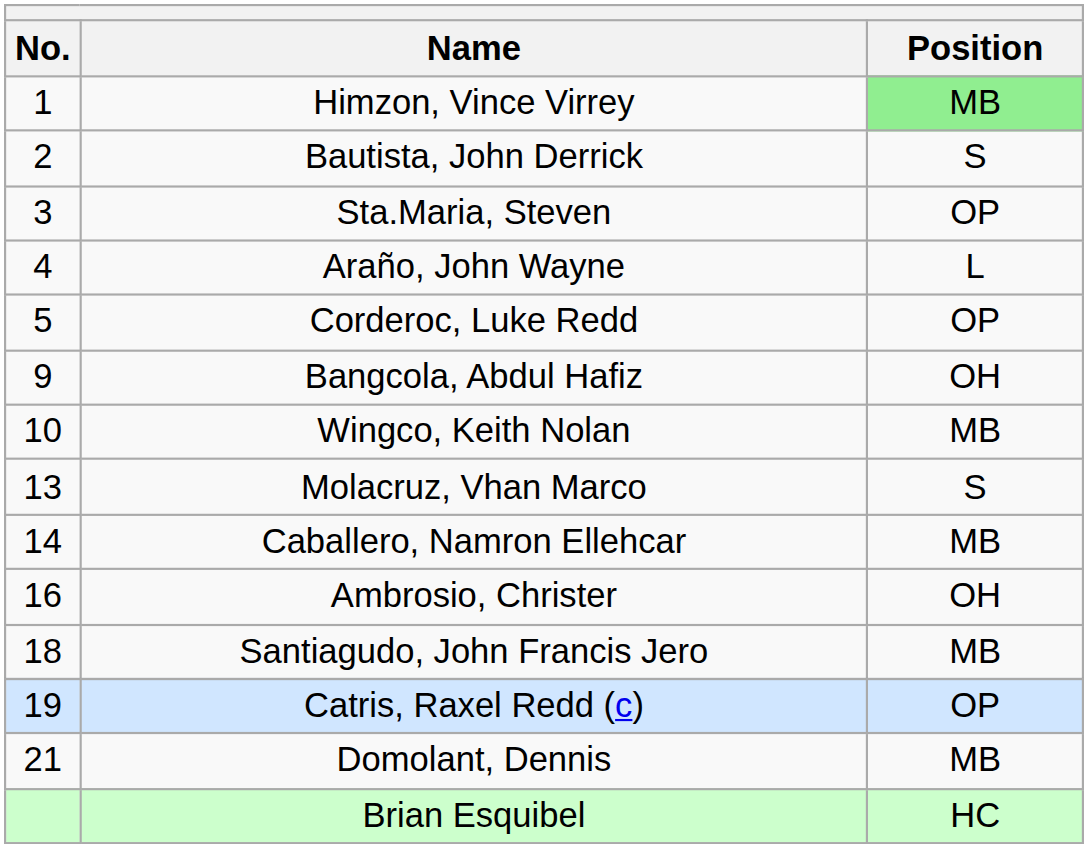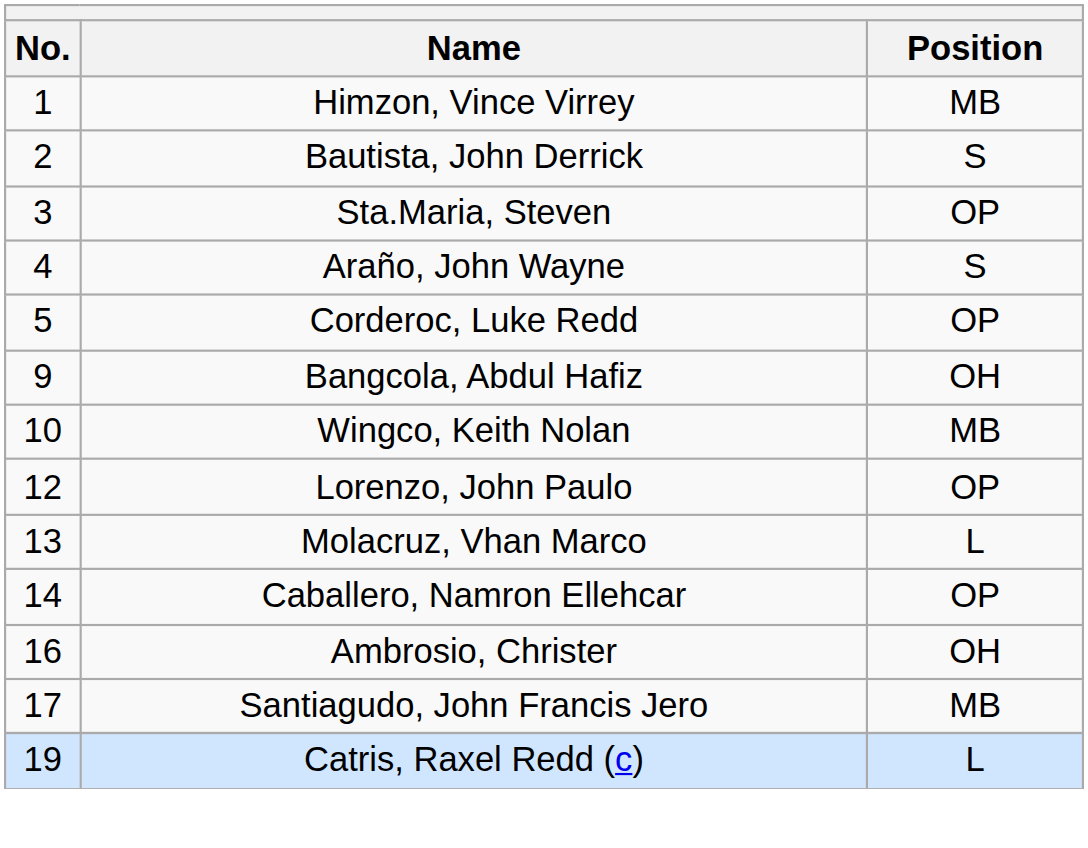Himzon, Vince Virrey | Position: lightgreen background -> no background
Araño, John Wayne | Position: L -> S
+ row: 12 | Lorenzo, John Paulo | OP
Molacruz, Vhan Marco | Position: S -> L
Caballero, Namron Ellehcar | Position: MB -> OP
Santiagudo, John Francis Jero | No.: 18 -> 17
Catris, Raxel Redd (c) | Position: OP -> L
- row: 21 | Domolant, Dennis | MB
- row: Brian Esquibel | HC
